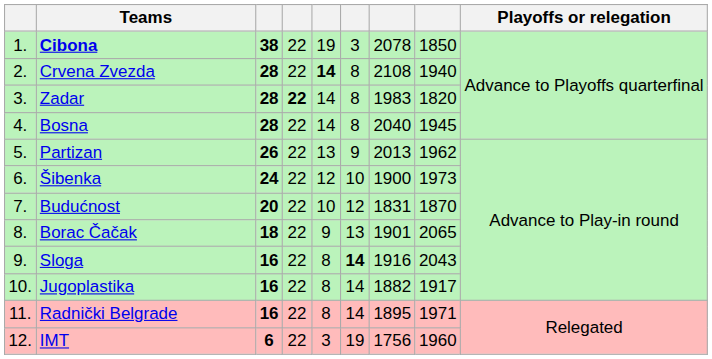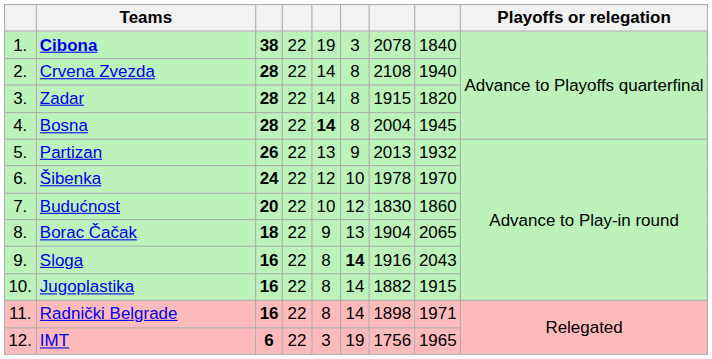Cibona | column 8: 1850 -> 1840
Crvena Zvezda | column 5: bold -> normal
Zadar | column 4: bold -> normal
Zadar | column 7: 1983 -> 1915
Bosna | column 5: normal -> bold
Bosna | column 7: 2040 -> 2004
Partizan | column 8: 1962 -> 1932
Šibenka | column 7: 1900 -> 1978
Šibenka | column 8: 1973 -> 1970
Budućnost | column 7: 1831 -> 1830
Budućnost | column 8: 1870 -> 1860
Borac Čačak | column 7: 1901 -> 1904
Jugoplastika | column 8: 1917 -> 1915
Radnički Belgrade | column 7: 1895 -> 1898
IMT | column 8: 1960 -> 1965
